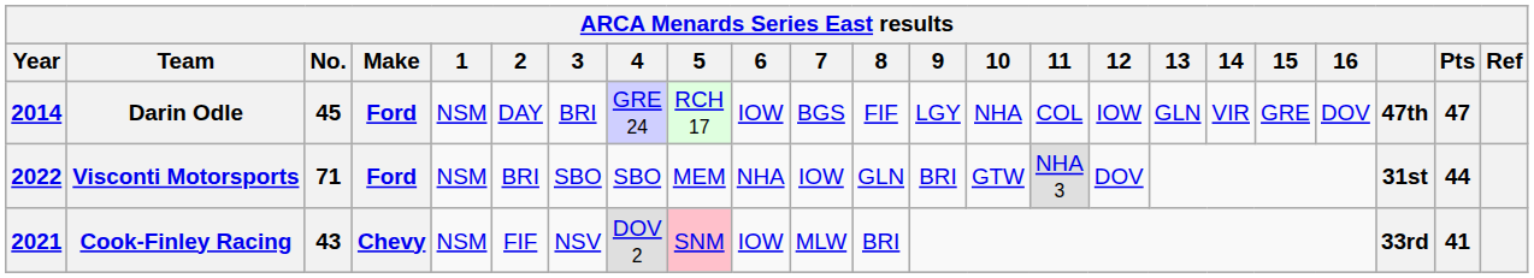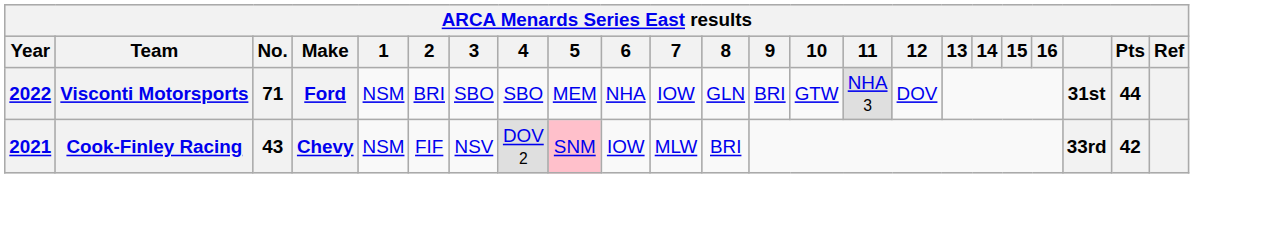- row: 2014 | Darin Odle | 45 | Ford | NSM | DAY | BRI | GRE 24 | RCH 17 | IOW | BGS | FIF | LGY | NHA | COL | IOW | GLN | VIR | GRE | DOV | 47th | 47
Cook-Finley Racing | Pts: 41 -> 42
